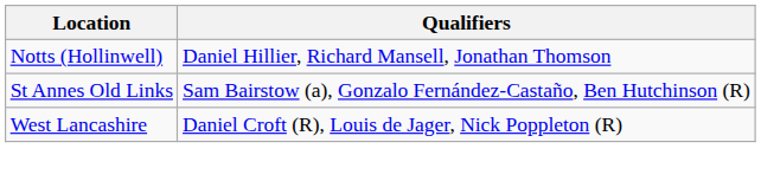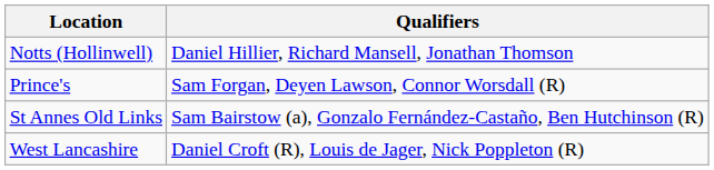+ row: Prince's | Sam Forgan, Deyen Lawson, Connor Worsdall (R)
